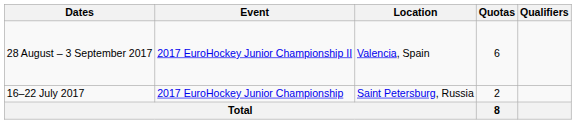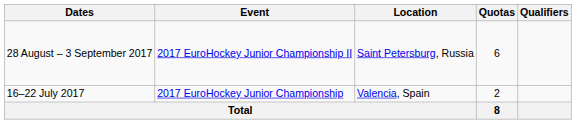28 August – 3 September 2017 | Location: Valencia, Spain -> Saint Petersburg, Russia
16–22 July 2017 | Location: Saint Petersburg, Russia -> Valencia, Spain
